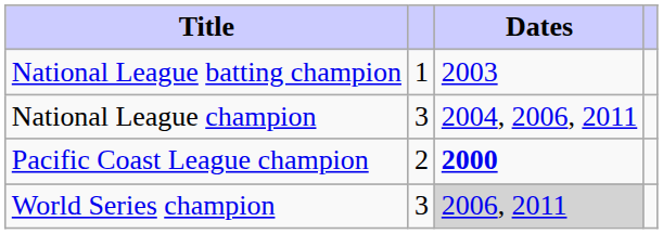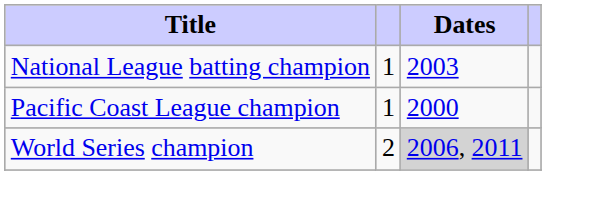- row: National League champion | 3 | 2004, 2006, 2011
Pacific Coast League champion | column 2: 2 -> 1
Pacific Coast League champion | Dates: bold -> normal
World Series champion | column 2: 3 -> 2
